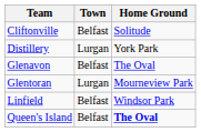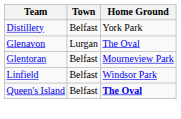- row: Cliftonville | Belfast | Solitude
Distillery | Town: Lurgan -> Belfast
Glenavon | Town: Belfast -> Lurgan
Glentoran | Town: Lurgan -> Belfast
